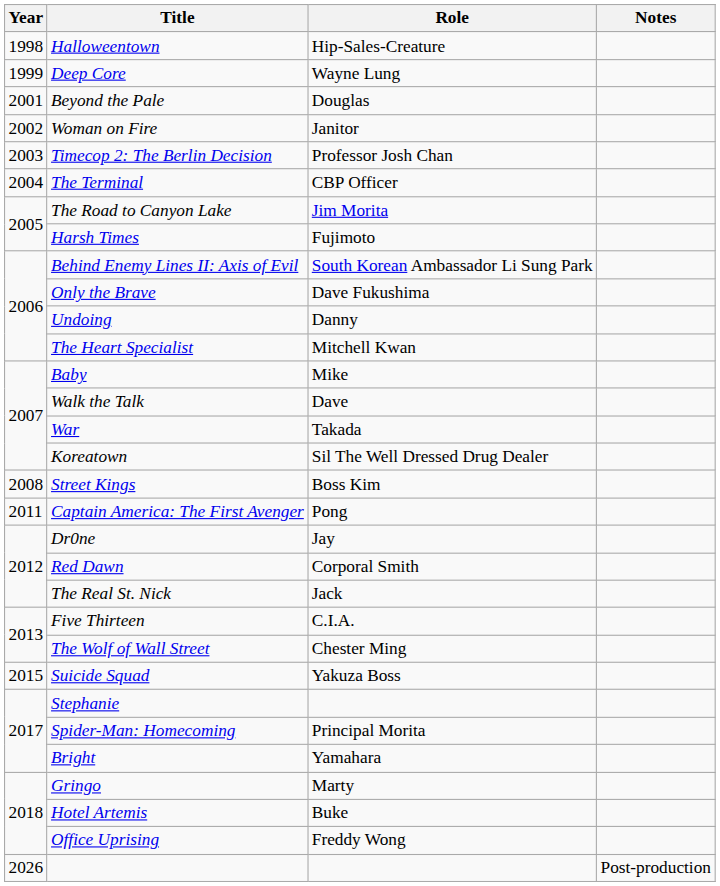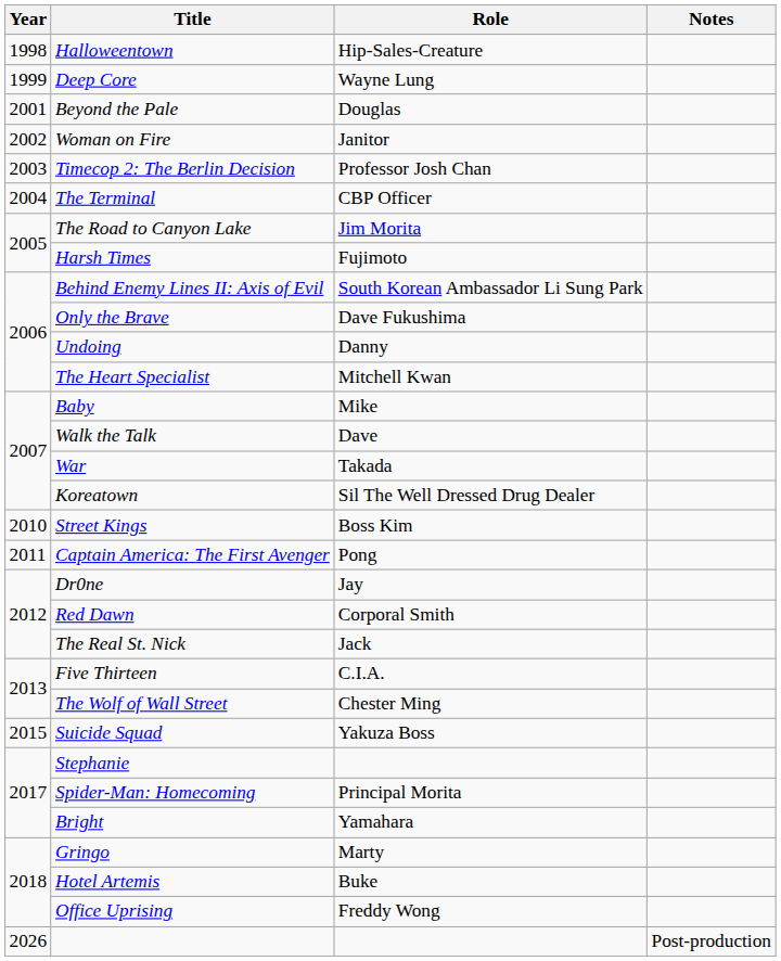Street Kings | Year: 2008 -> 2010
